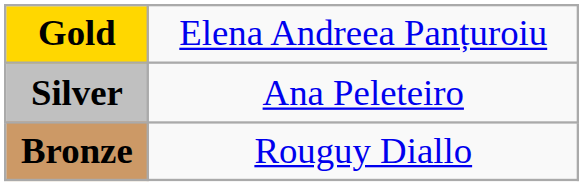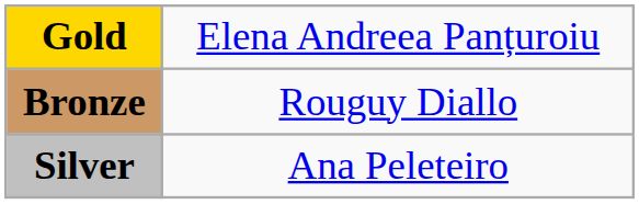rows swapped: Silver <-> Bronze
